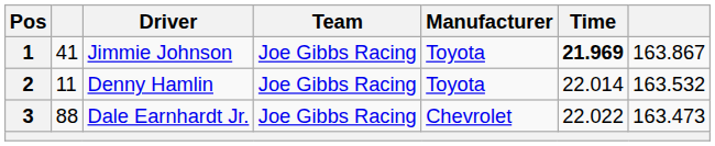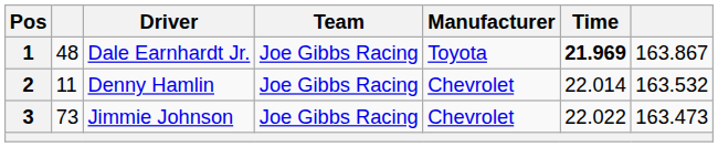1 | column 2: 41 -> 48
1 | Driver: Jimmie Johnson -> Dale Earnhardt Jr.
2 | Manufacturer: Toyota -> Chevrolet
3 | column 2: 88 -> 73
3 | Driver: Dale Earnhardt Jr. -> Jimmie Johnson
